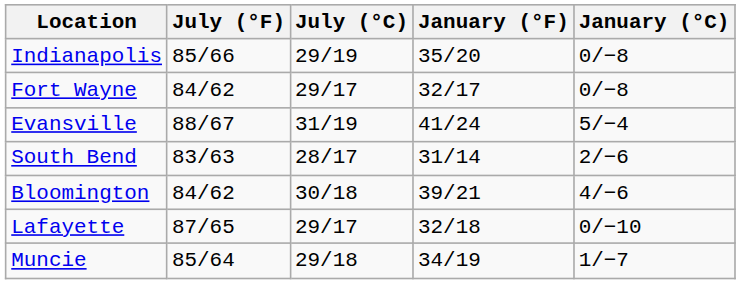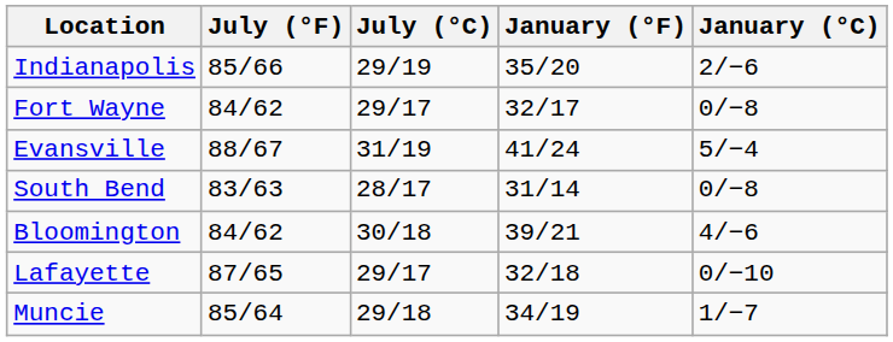Indianapolis | January (°C): 0/−8 -> 2/−6
South Bend | January (°C): 2/−6 -> 0/−8
